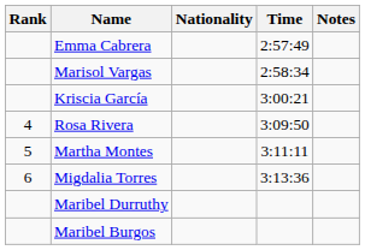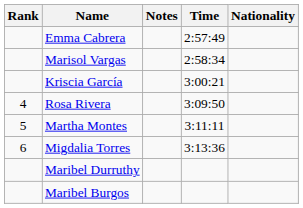columns swapped: Nationality <-> Notes
